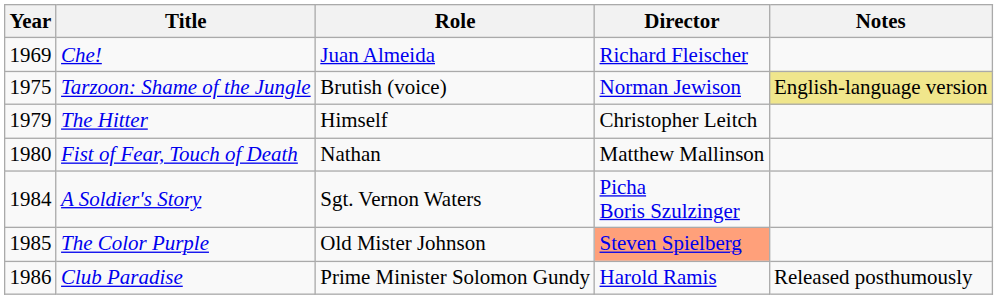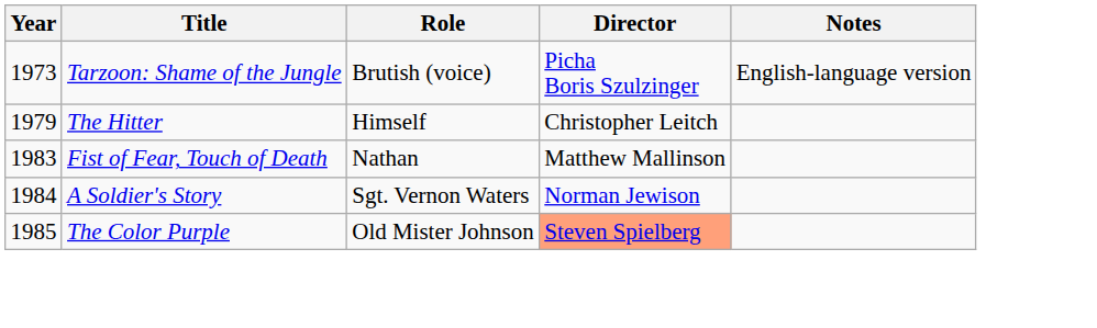- row: 1969 | Che! | Juan Almeida | Richard Fleischer
Tarzoon: Shame of the Jungle | Year: 1975 -> 1973
Tarzoon: Shame of the Jungle | Director: Norman Jewison -> Picha Boris Szulzinger
Tarzoon: Shame of the Jungle | Notes: khaki background -> no background
Fist of Fear, Touch of Death | Year: 1980 -> 1983
A Soldier's Story | Director: Picha Boris Szulzinger -> Norman Jewison
- row: 1986 | Club Paradise | Prime Minister Solomon Gundy | Harold Ramis | Released posthumously
